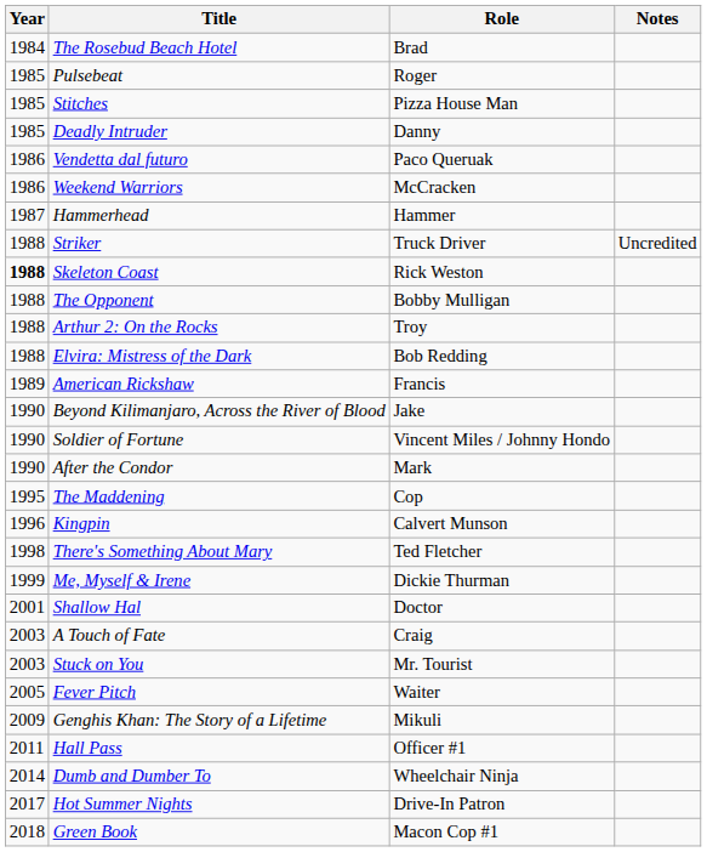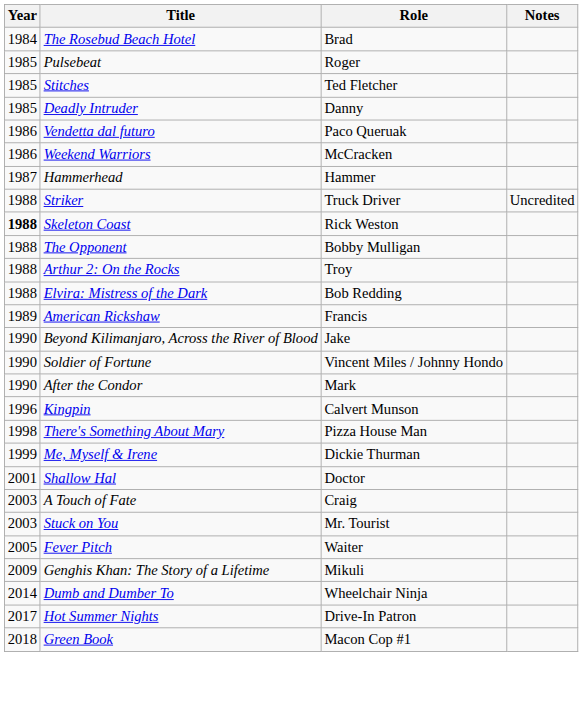Stitches | Role: Pizza House Man -> Ted Fletcher
- row: 1995 | The Maddening | Cop
There's Something About Mary | Role: Ted Fletcher -> Pizza House Man
- row: 2011 | Hall Pass | Officer #1
